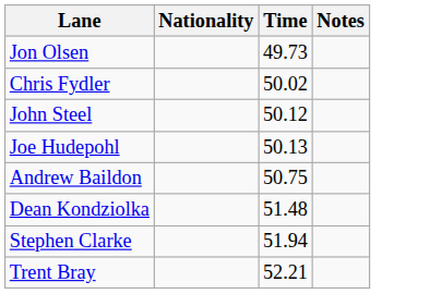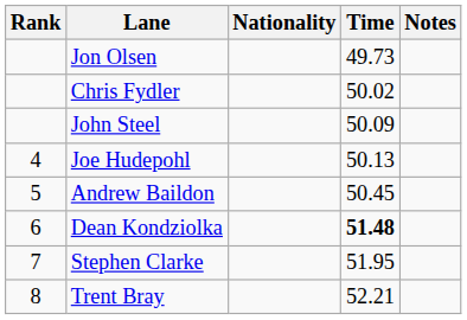+ column: Rank | 4 | 5 | 6 | 7 | 8
John Steel | Time: 50.12 -> 50.09
Andrew Baildon | Time: 50.75 -> 50.45
Dean Kondziolka | Time: normal -> bold
Stephen Clarke | Time: 51.94 -> 51.95
